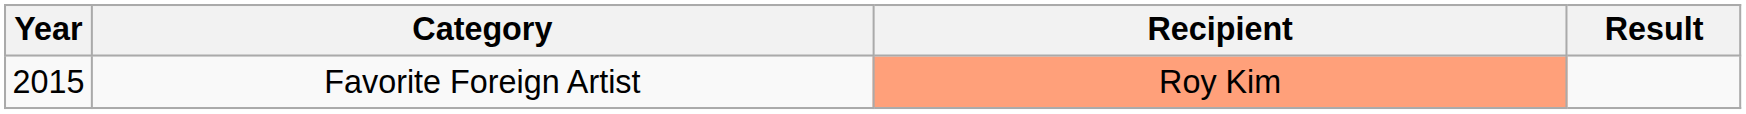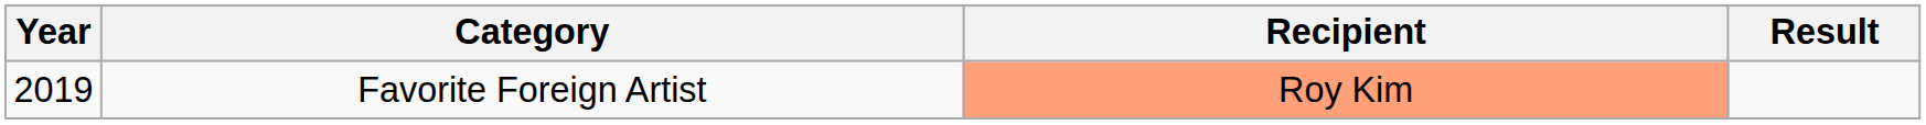Favorite Foreign Artist | Year: 2015 -> 2019
